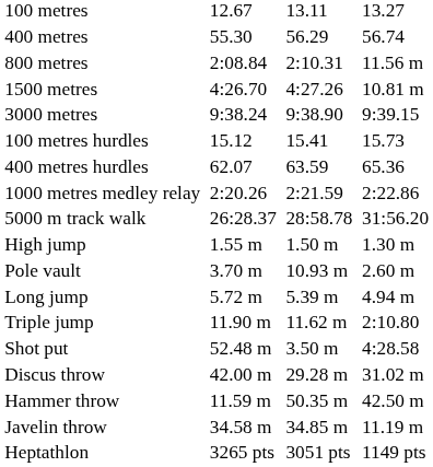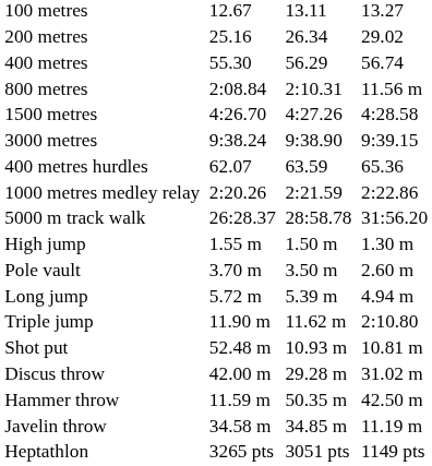+ row: 200 metres | 25.16 | 26.34 | 29.02
1500 metres | column 7: 10.81 m -> 4:28.58
- row: 100 metres hurdles | 15.12 | 15.41 | 15.73
Pole vault | column 5: 10.93 m -> 3.50 m
Shot put | column 5: 3.50 m -> 10.93 m
Shot put | column 7: 4:28.58 -> 10.81 m
